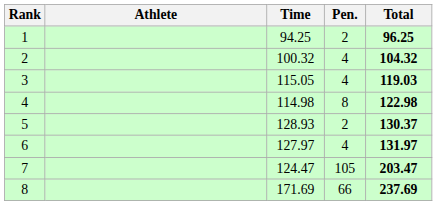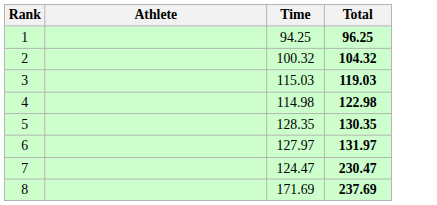- column: Pen. | 2 | 4 | 4 | 8 | 2 | 4 | 105 | 66
3 | Time: 115.05 -> 115.03
5 | Time: 128.93 -> 128.35
5 | Total: 130.37 -> 130.35
7 | Total: 203.47 -> 230.47
